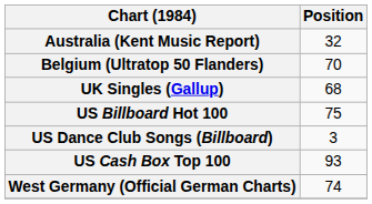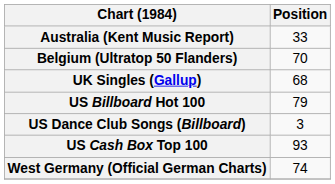Australia (Kent Music Report) | Position: 32 -> 33
US Billboard Hot 100 | Position: 75 -> 79
